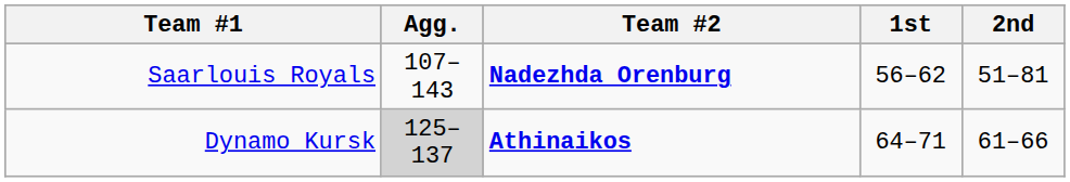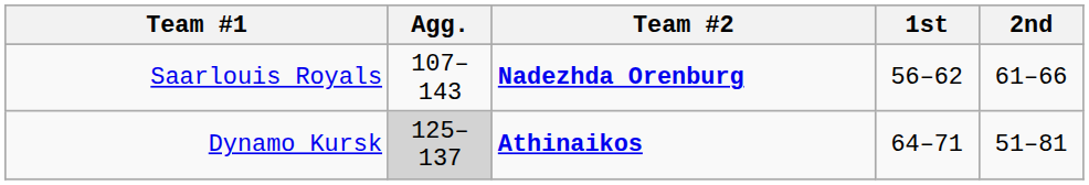Saarlouis Royals | 2nd: 51–81 -> 61–66
Dynamo Kursk | 2nd: 61–66 -> 51–81
